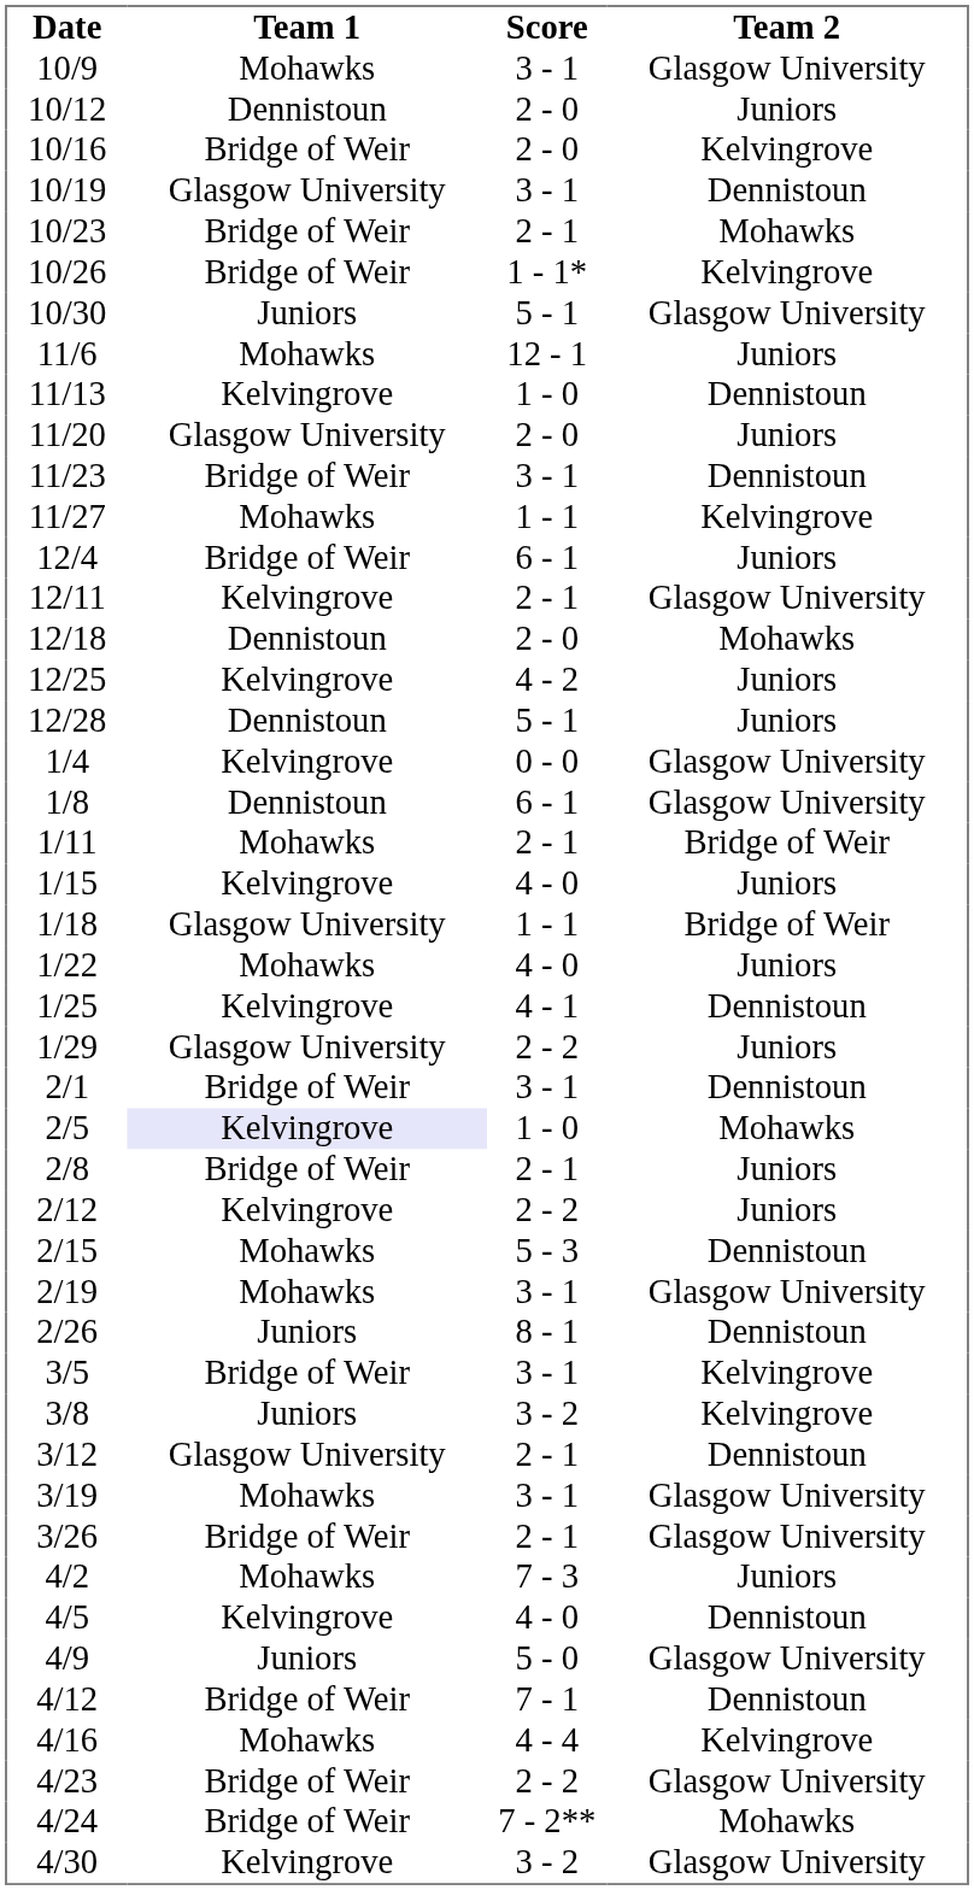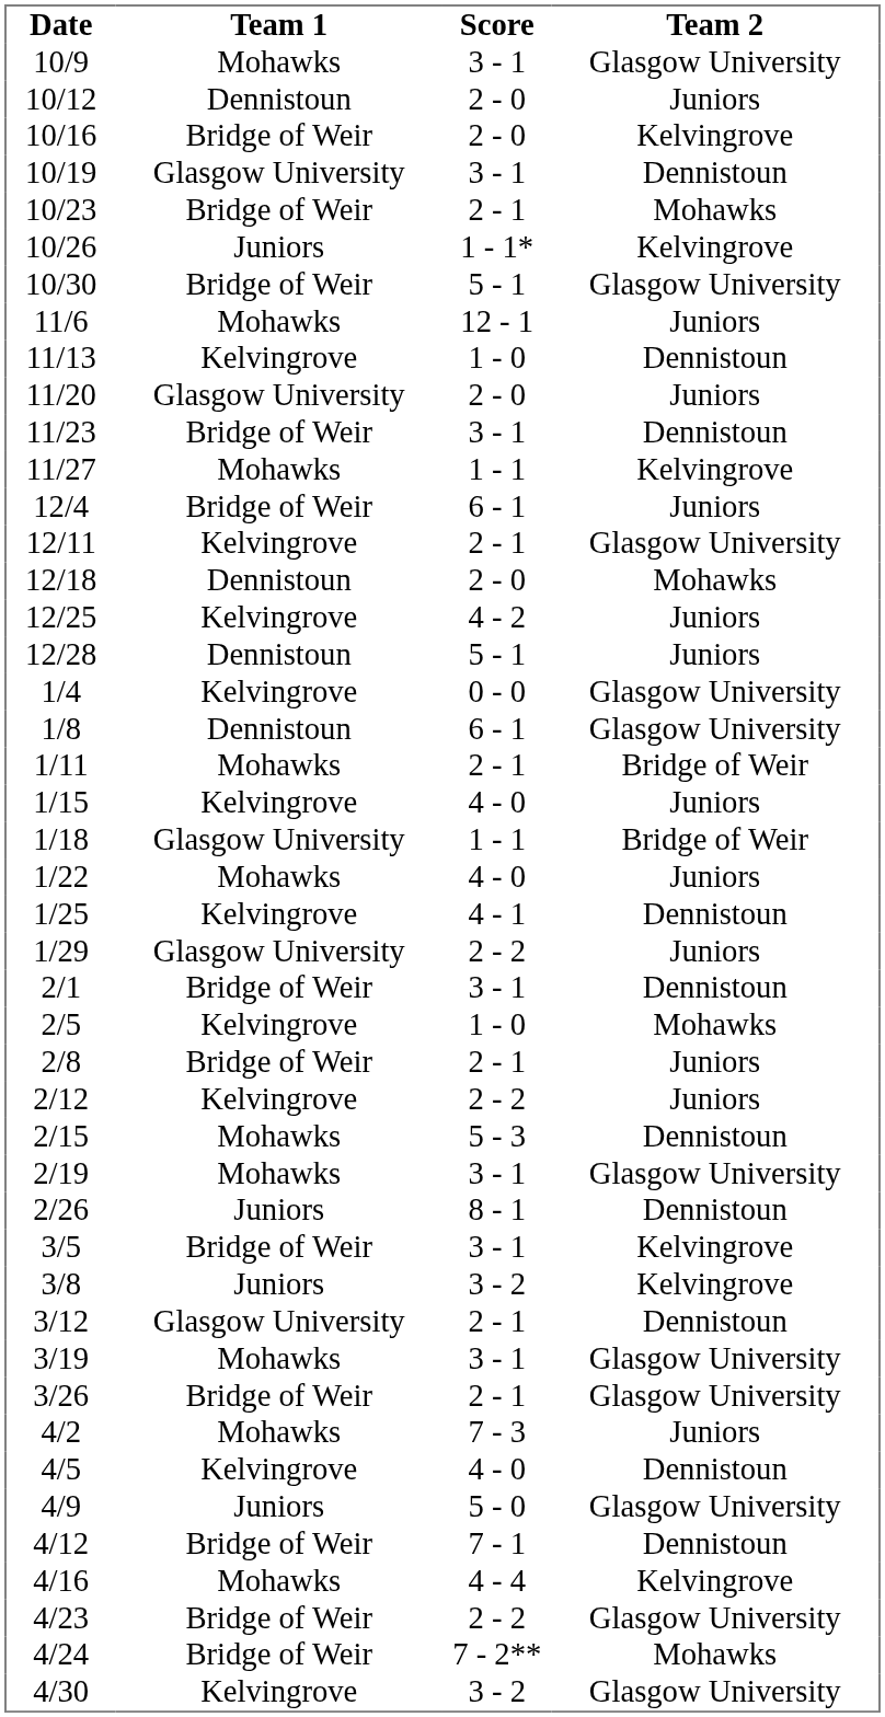10/26 | Team 1: Bridge of Weir -> Juniors
10/30 | Team 1: Juniors -> Bridge of Weir
2/5 | Team 1: lavender background -> no background
